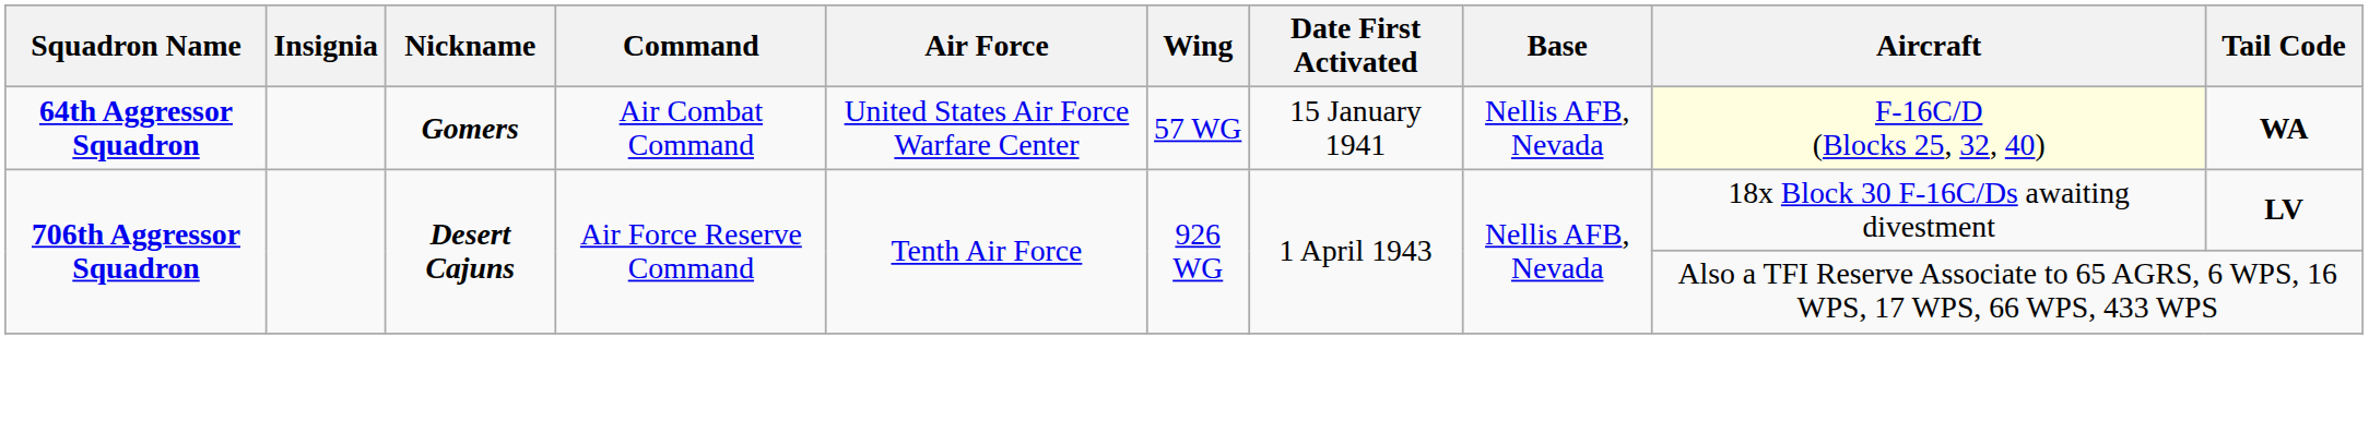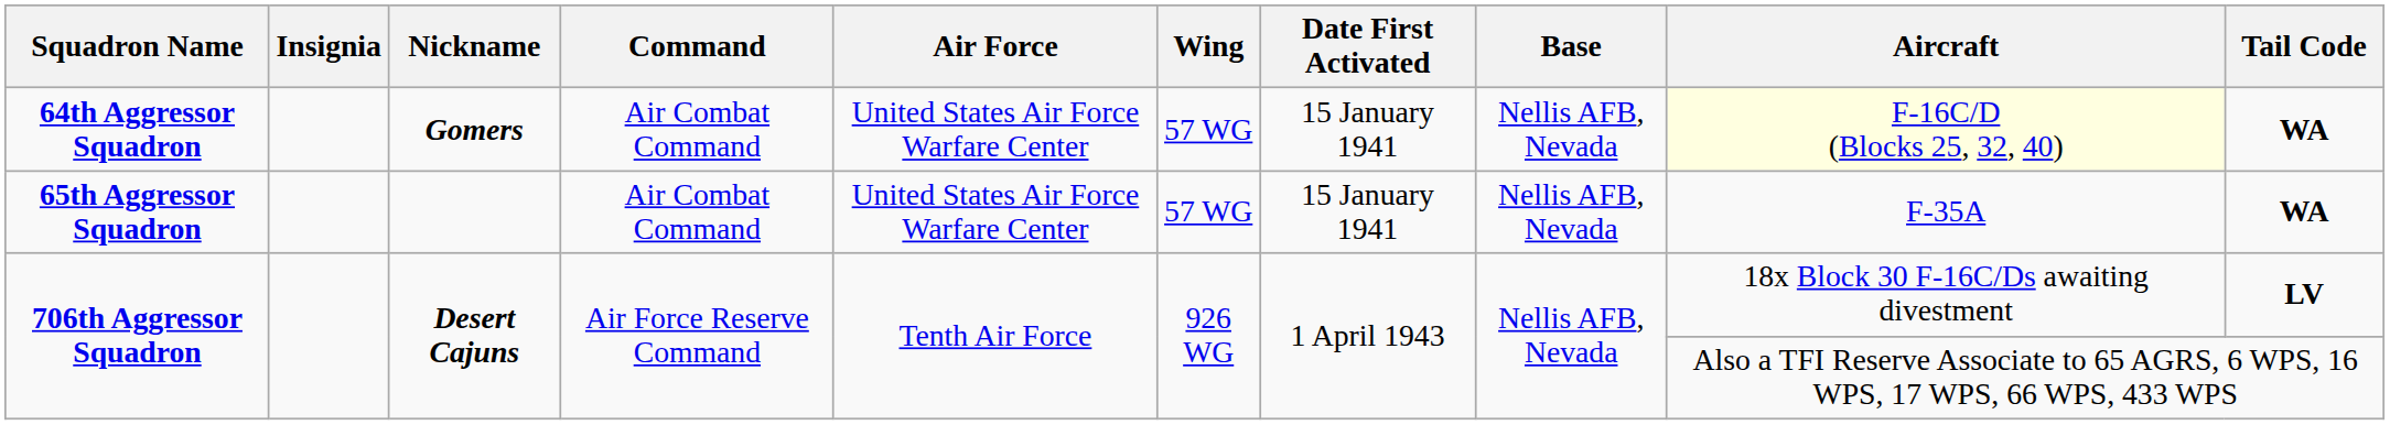+ row: 65th Aggressor Squadron | Air Combat Command | United States Air Force Warfare Center | 57 WG | 15 January 1941 | Nellis AFB, Nevada | F-35A | WA
